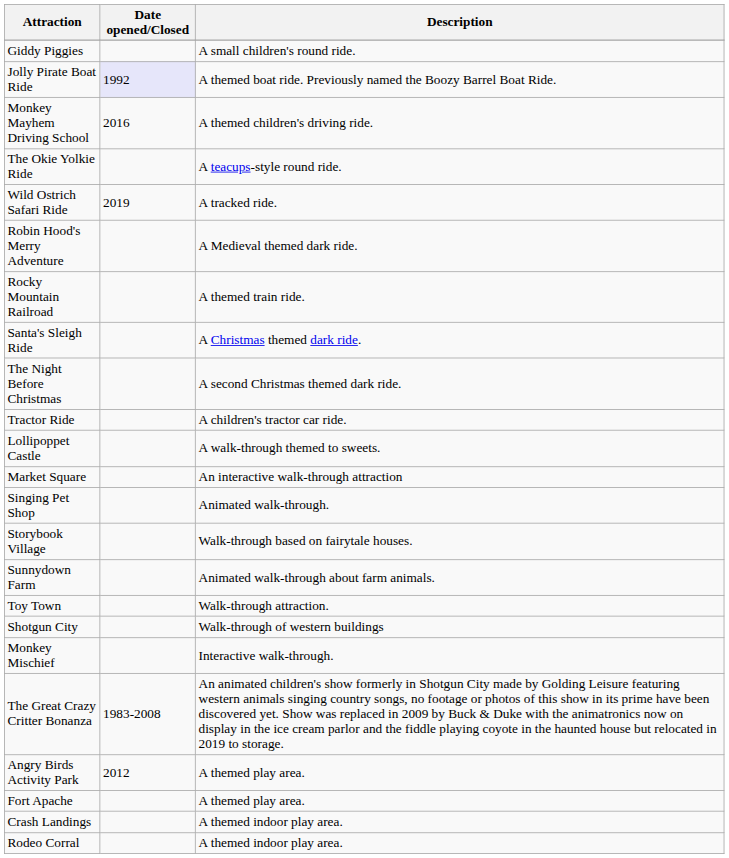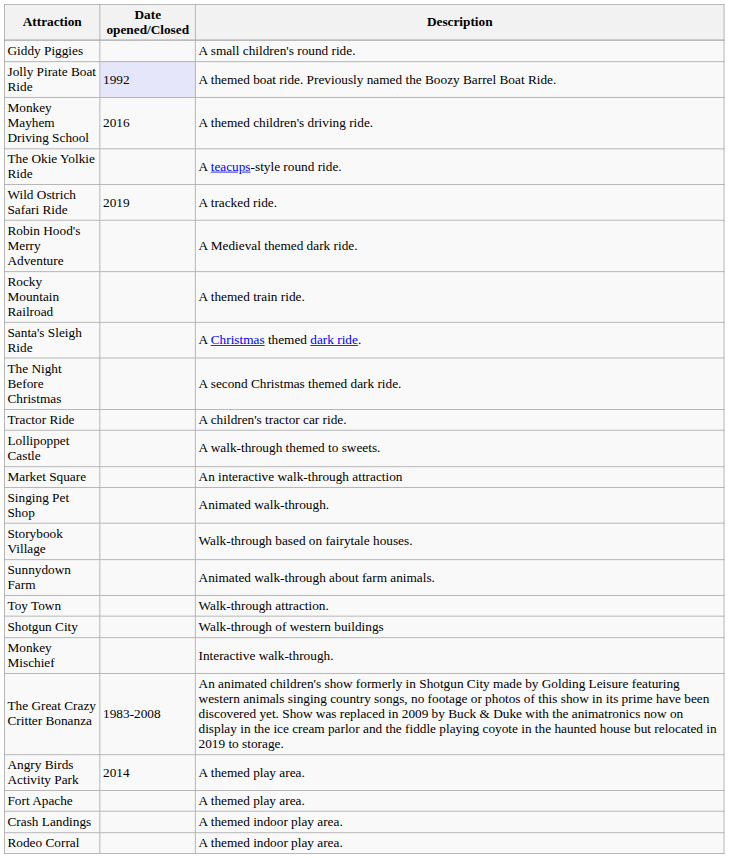Angry Birds Activity Park | Date opened/Closed: 2012 -> 2014
